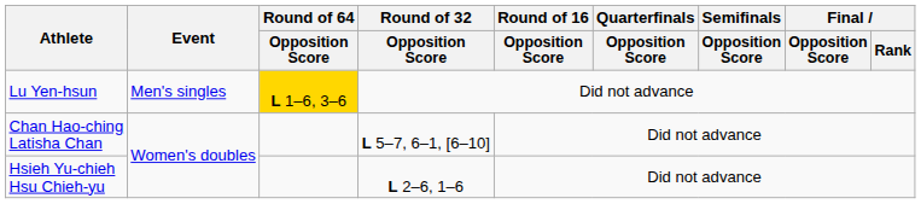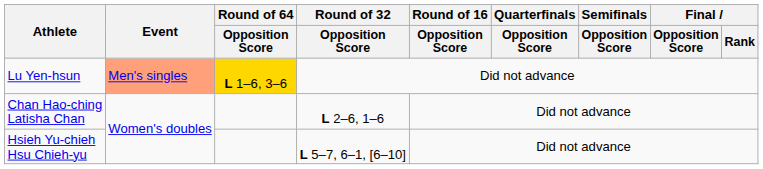Lu Yen-hsun | Event: no background -> lightsalmon background
Chan Hao-ching Latisha Chan | Round of 32 / Opposition Score: L 5–7, 6–1, [6–10] -> L 2–6, 1–6
Hsieh Yu-chieh Hsu Chieh-yu | Round of 32 / Opposition Score: L 2–6, 1–6 -> L 5–7, 6–1, [6–10]
